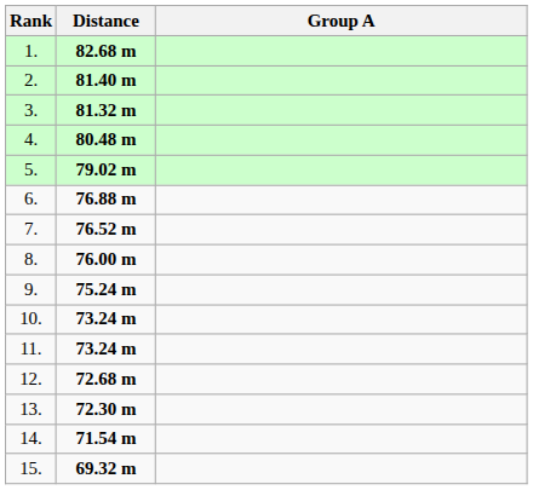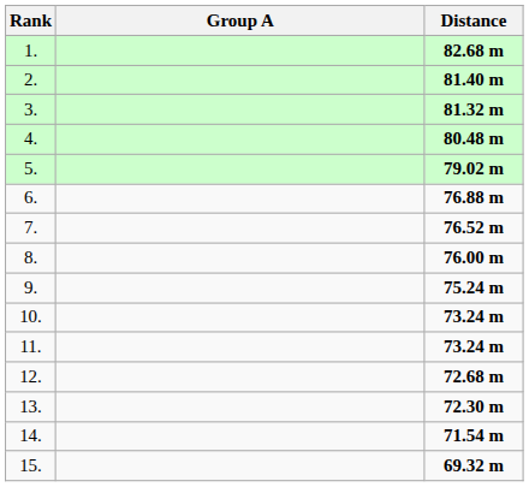columns swapped: Group A <-> Distance
